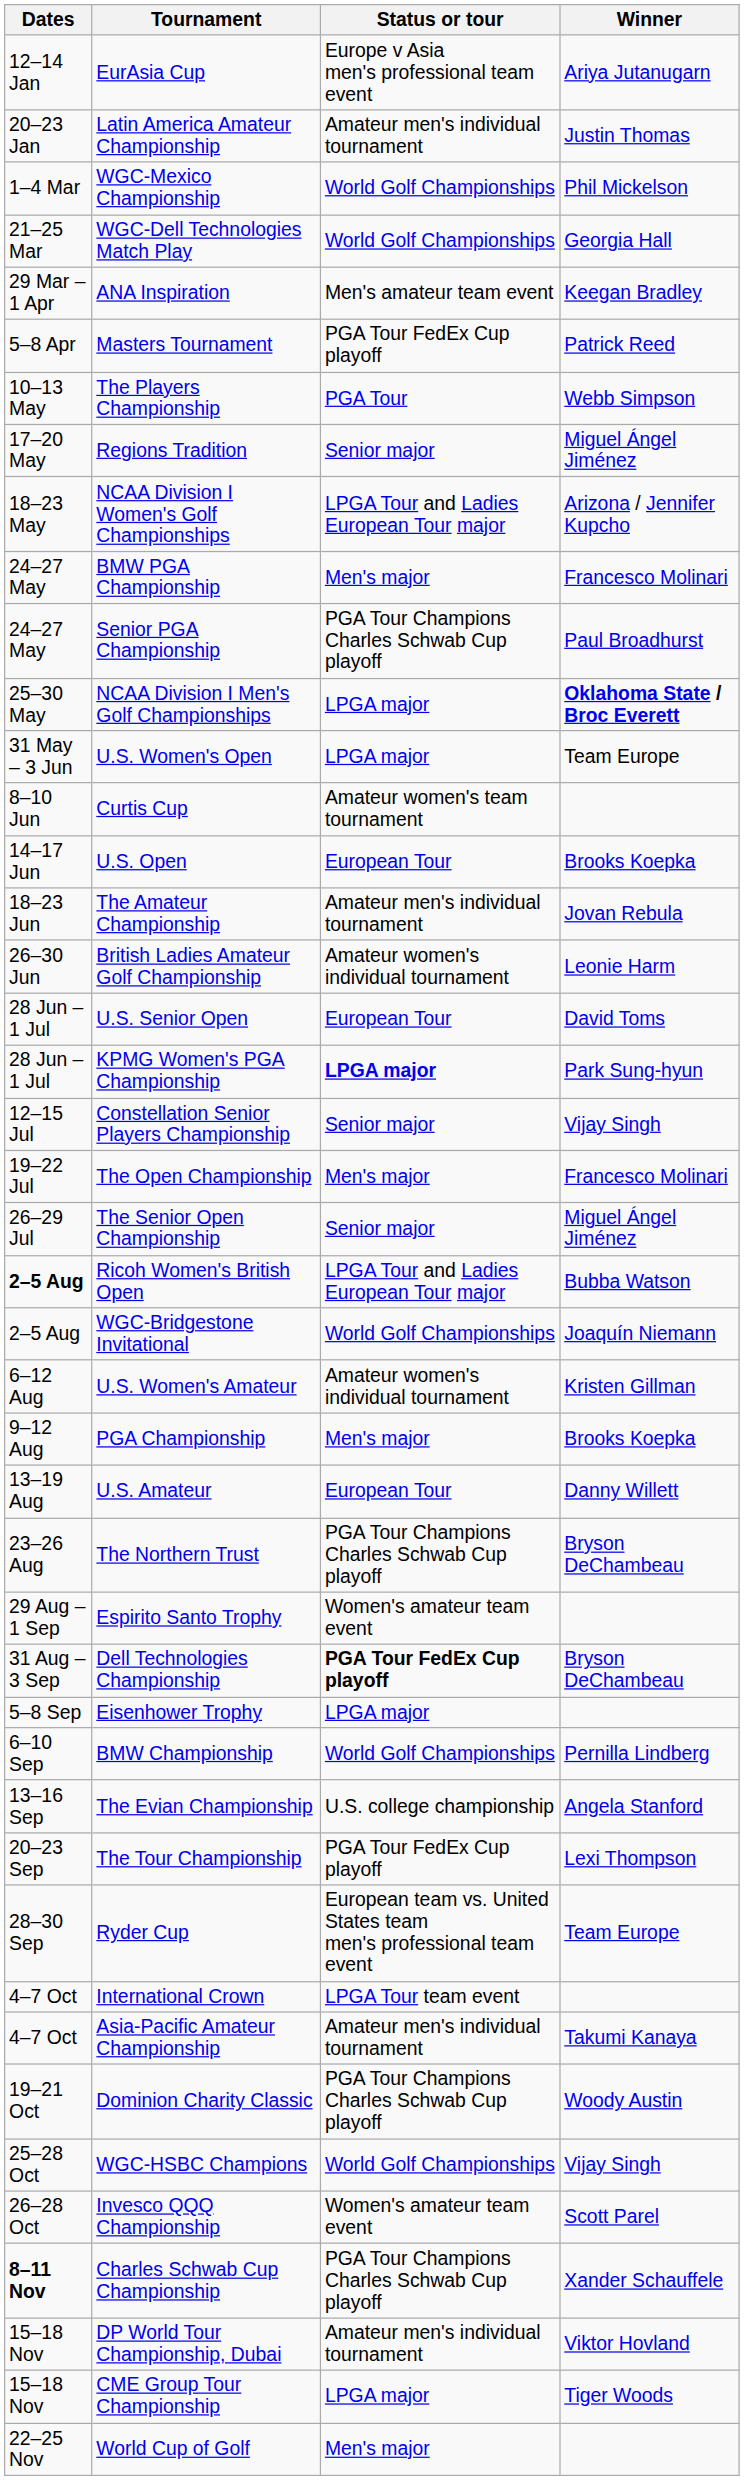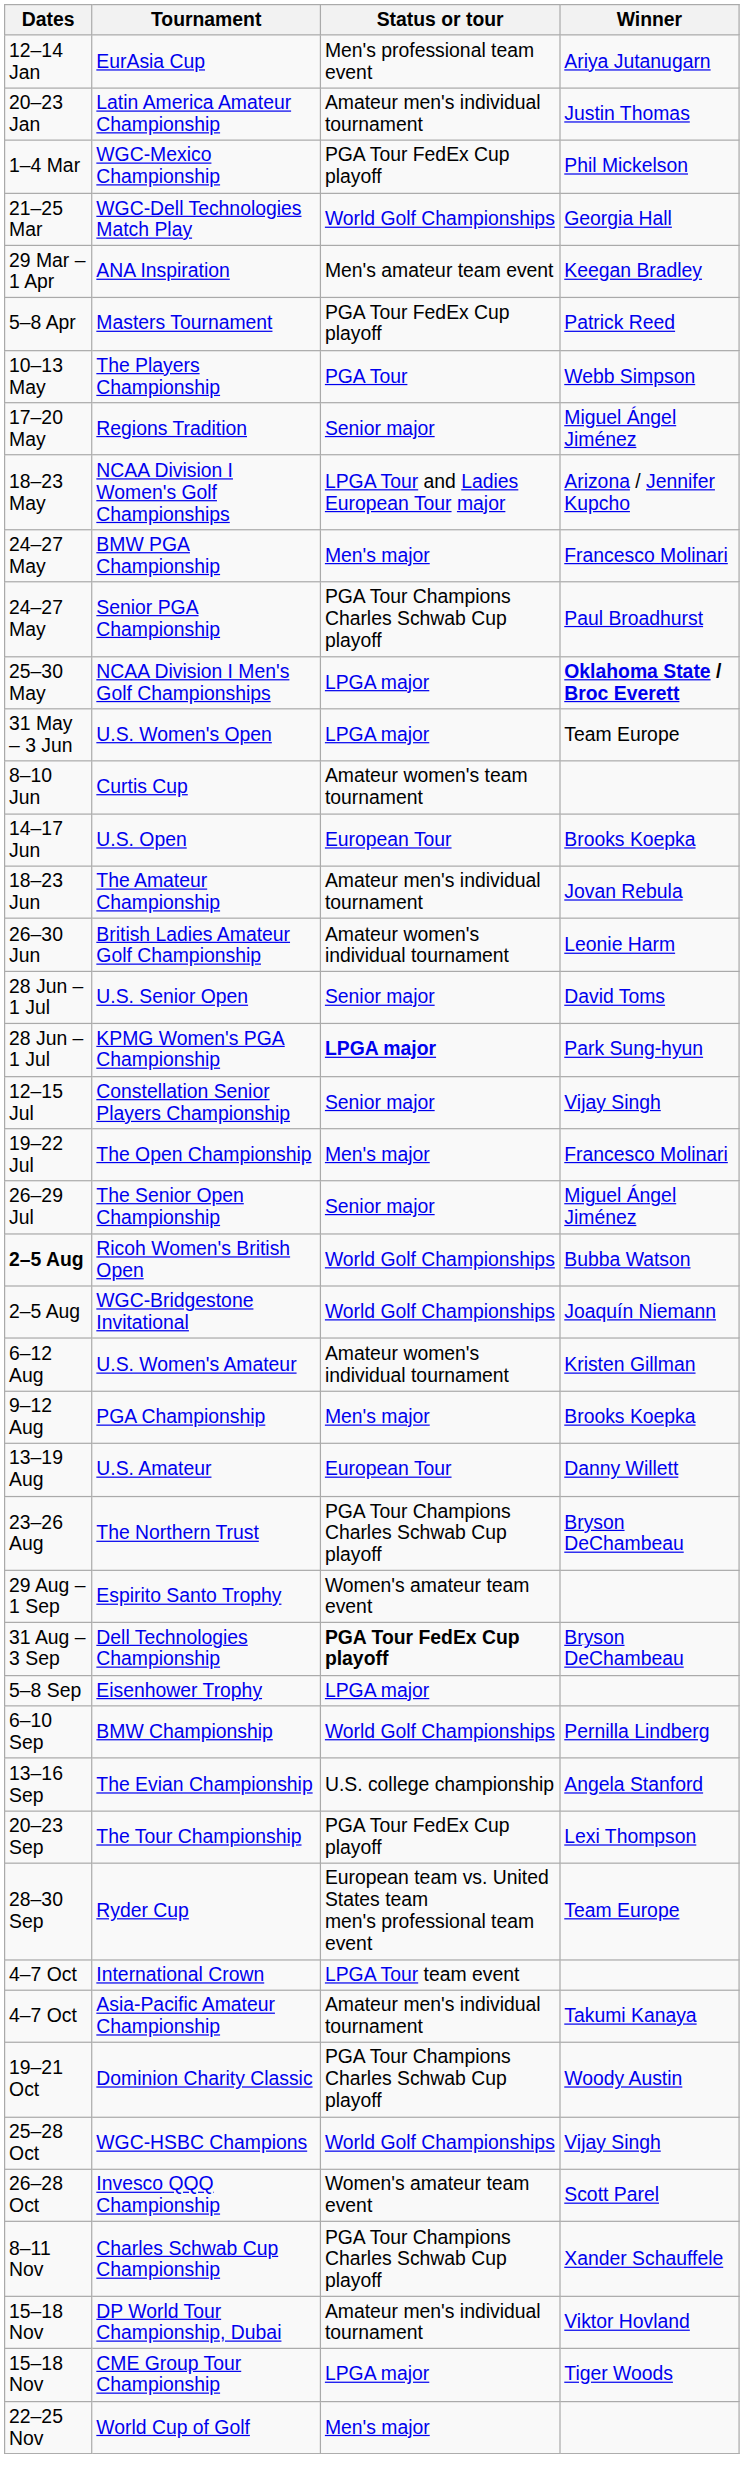EurAsia Cup | Status or tour: Europe v Asia men's professional team event -> Men's professional team event
WGC-Mexico Championship | Status or tour: World Golf Championships -> PGA Tour FedEx Cup playoff
U.S. Senior Open | Status or tour: European Tour -> Senior major
Ricoh Women's British Open | Status or tour: LPGA Tour and Ladies European Tour major -> World Golf Championships
Charles Schwab Cup Championship | Dates: bold -> normal
